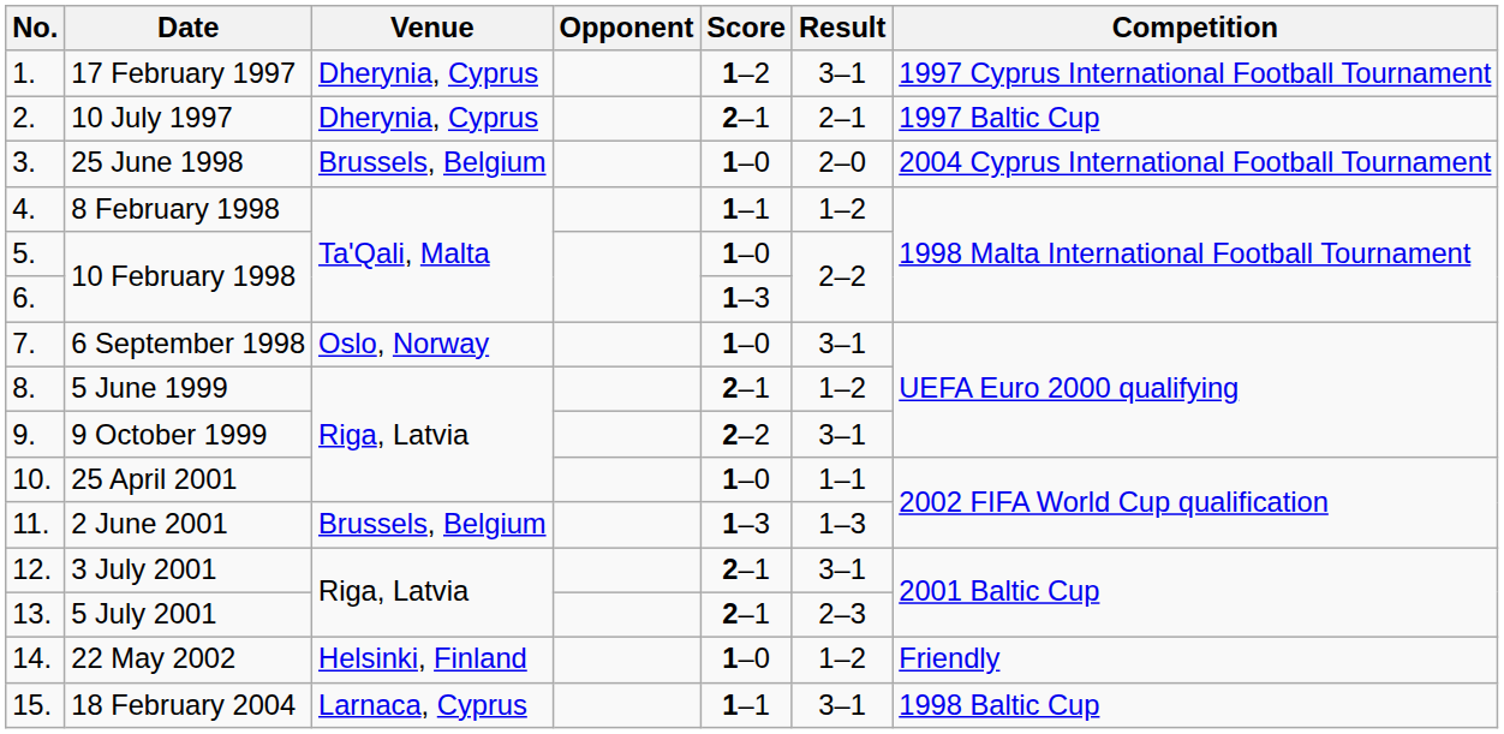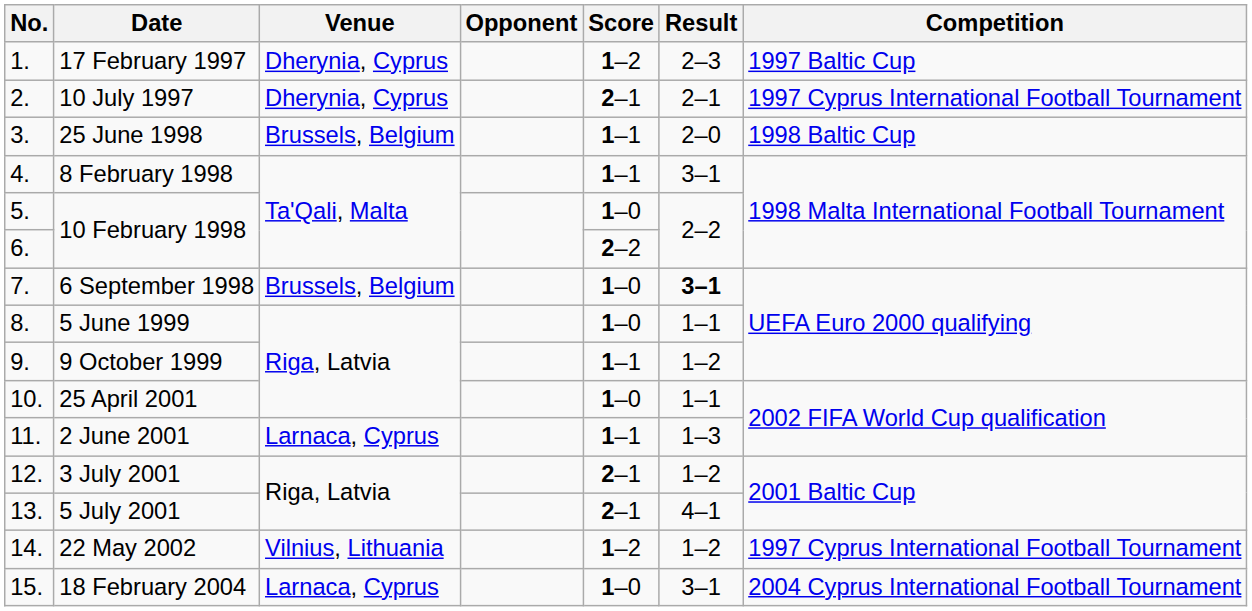17 February 1997 | Result: 3–1 -> 2–3
17 February 1997 | Competition: 1997 Cyprus International Football Tournament -> 1997 Baltic Cup
10 July 1997 | Competition: 1997 Baltic Cup -> 1997 Cyprus International Football Tournament
25 June 1998 | Score: 1–0 -> 1–1
25 June 1998 | Competition: 2004 Cyprus International Football Tournament -> 1998 Baltic Cup
8 February 1998 | Result: 1–2 -> 3–1
6. / 10 February 1998 | Score: 1–3 -> 2–2
6 September 1998 | Venue: Oslo, Norway -> Brussels, Belgium
6 September 1998 | Result: normal -> bold
5 June 1999 | Score: 2–1 -> 1–0
5 June 1999 | Result: 1–2 -> 1–1
9 October 1999 | Score: 2–2 -> 1–1
9 October 1999 | Result: 3–1 -> 1–2
2 June 2001 | Venue: Brussels, Belgium -> Larnaca, Cyprus
2 June 2001 | Score: 1–3 -> 1–1
3 July 2001 | Result: 3–1 -> 1–2
5 July 2001 | Result: 2–3 -> 4–1
22 May 2002 | Venue: Helsinki, Finland -> Vilnius, Lithuania
22 May 2002 | Score: 1–0 -> 1–2
22 May 2002 | Competition: Friendly -> 1997 Cyprus International Football Tournament
18 February 2004 | Score: 1–1 -> 1–0
18 February 2004 | Competition: 1998 Baltic Cup -> 2004 Cyprus International Football Tournament
